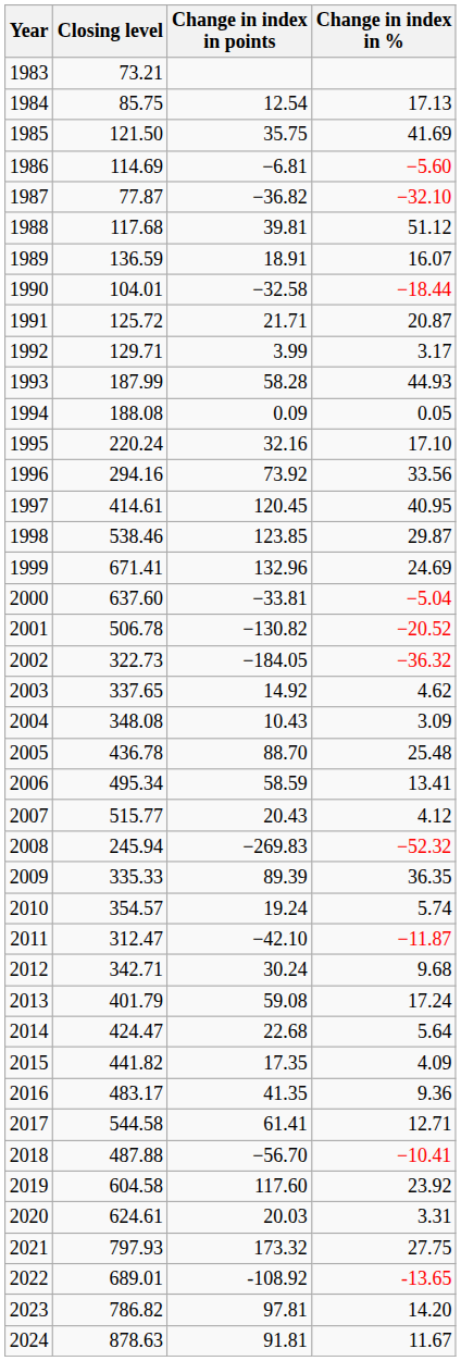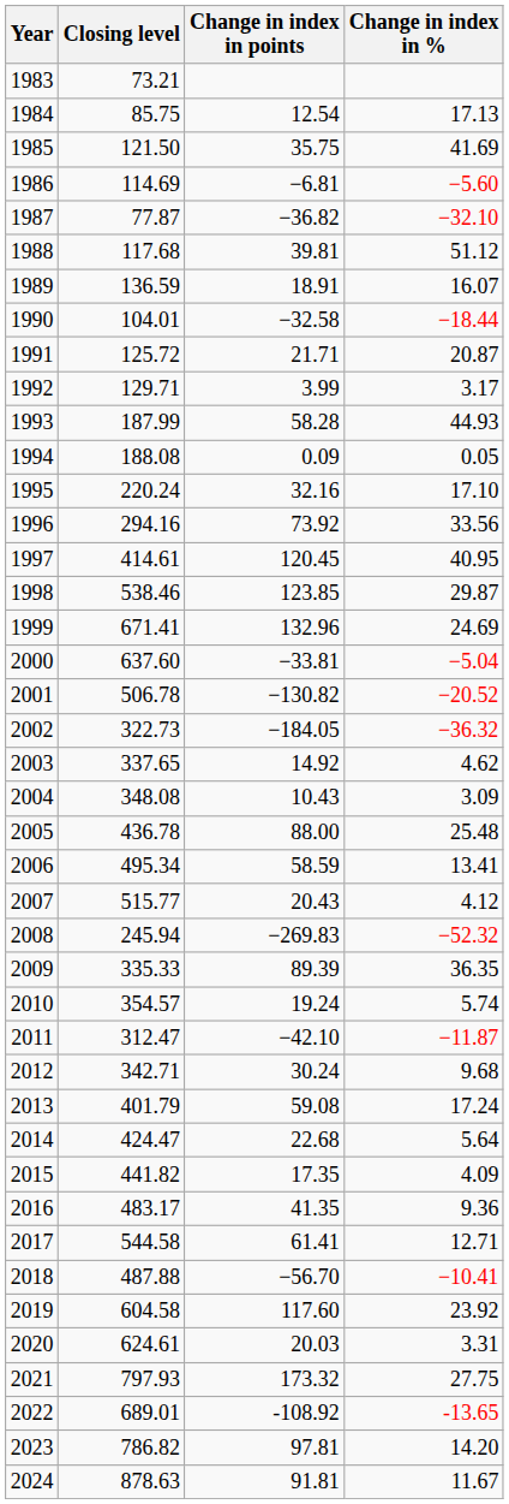2005 | Change in index in points: 88.70 -> 88.00
